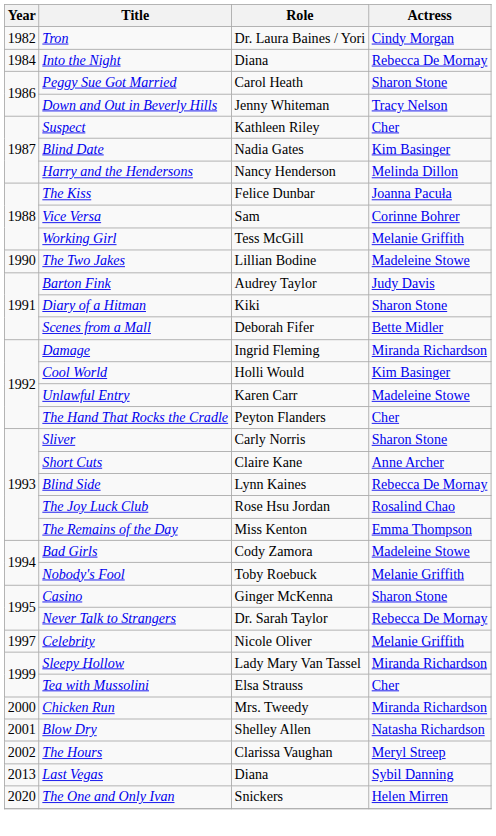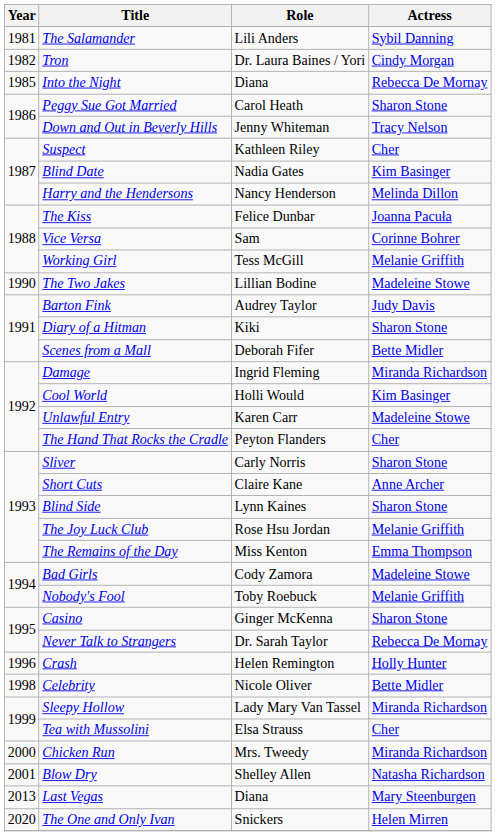+ row: 1981 | The Salamander | Lili Anders | Sybil Danning
Into the Night | Year: 1984 -> 1985
Blind Side | Actress: Rebecca De Mornay -> Sharon Stone
The Joy Luck Club | Actress: Rosalind Chao -> Melanie Griffith
+ row: 1996 | Crash | Helen Remington | Holly Hunter
Celebrity | Year: 1997 -> 1998
Celebrity | Actress: Melanie Griffith -> Bette Midler
- row: 2002 | The Hours | Clarissa Vaughan | Meryl Streep
Last Vegas | Actress: Sybil Danning -> Mary Steenburgen
